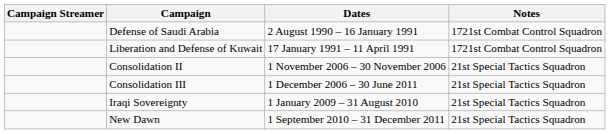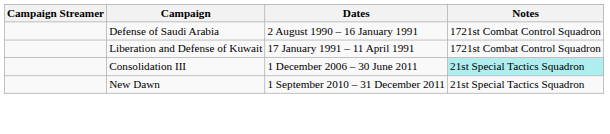- row: Consolidation II | 1 November 2006 – 30 November 2006 | 21st Special Tactics Squadron
Consolidation III | Notes: no background -> paleturquoise background
- row: Iraqi Sovereignty | 1 January 2009 – 31 August 2010 | 21st Special Tactics Squadron
